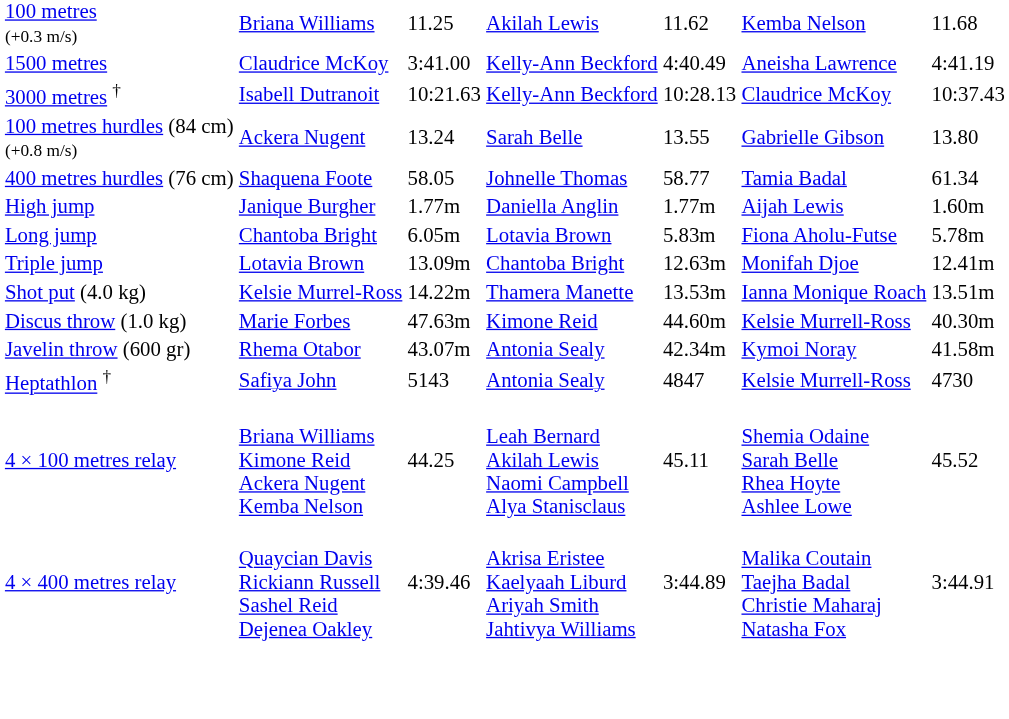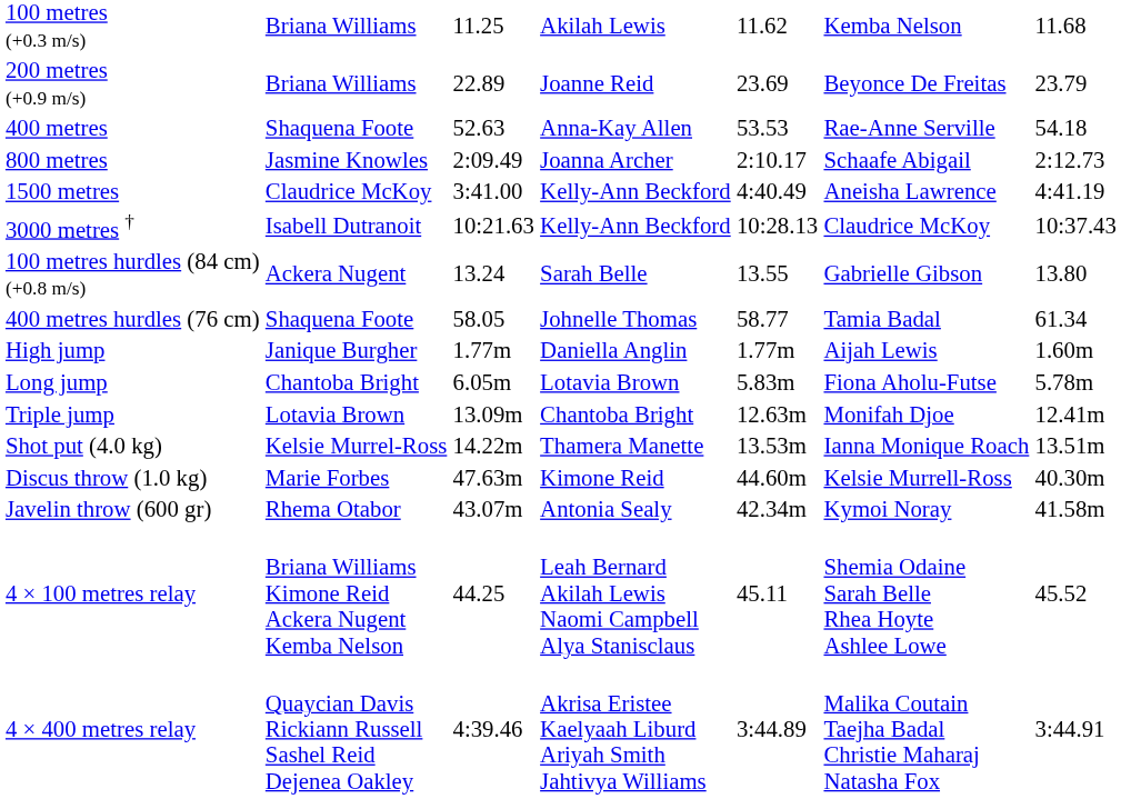+ row: 200 metres (+0.9 m/s) | Briana Williams | 22.89 | Joanne Reid | 23.69 | Beyonce De Freitas | 23.79
+ row: 400 metres | Shaquena Foote | 52.63 | Anna-Kay Allen | 53.53 | Rae-Anne Serville | 54.18
+ row: 800 metres | Jasmine Knowles | 2:09.49 | Joanna Archer | 2:10.17 | Schaafe Abigail | 2:12.73
- row: Heptathlon † | Safiya John | 5143 | Antonia Sealy | 4847 | Kelsie Murrell-Ross | 4730
